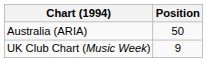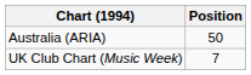UK Club Chart (Music Week) | Position: 9 -> 7
